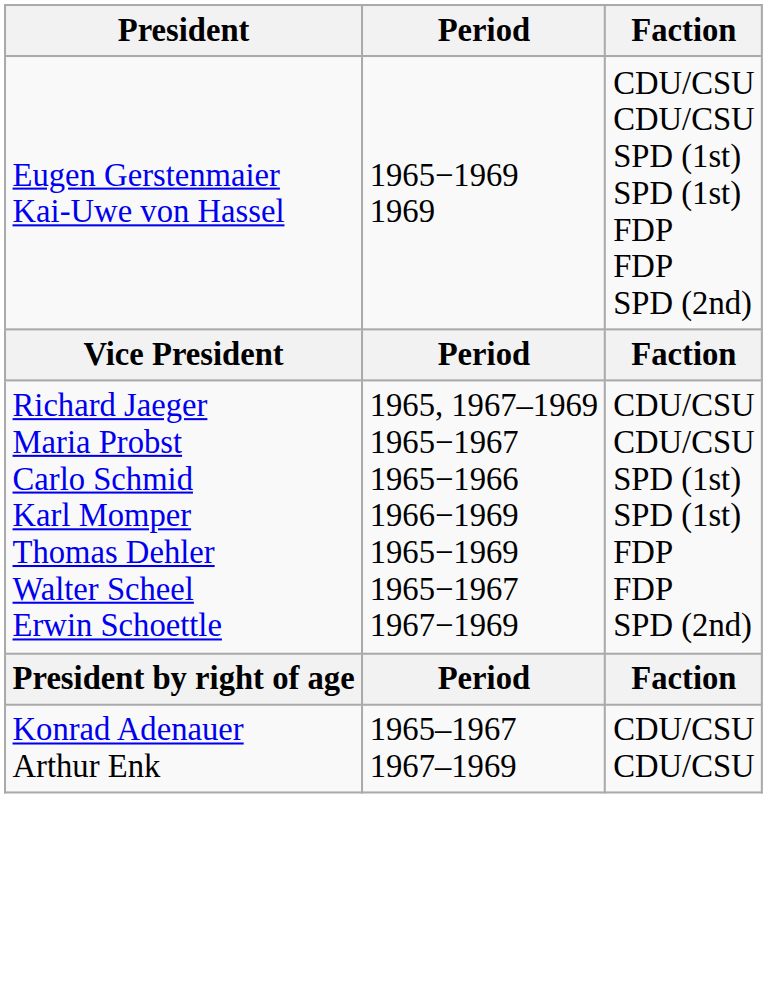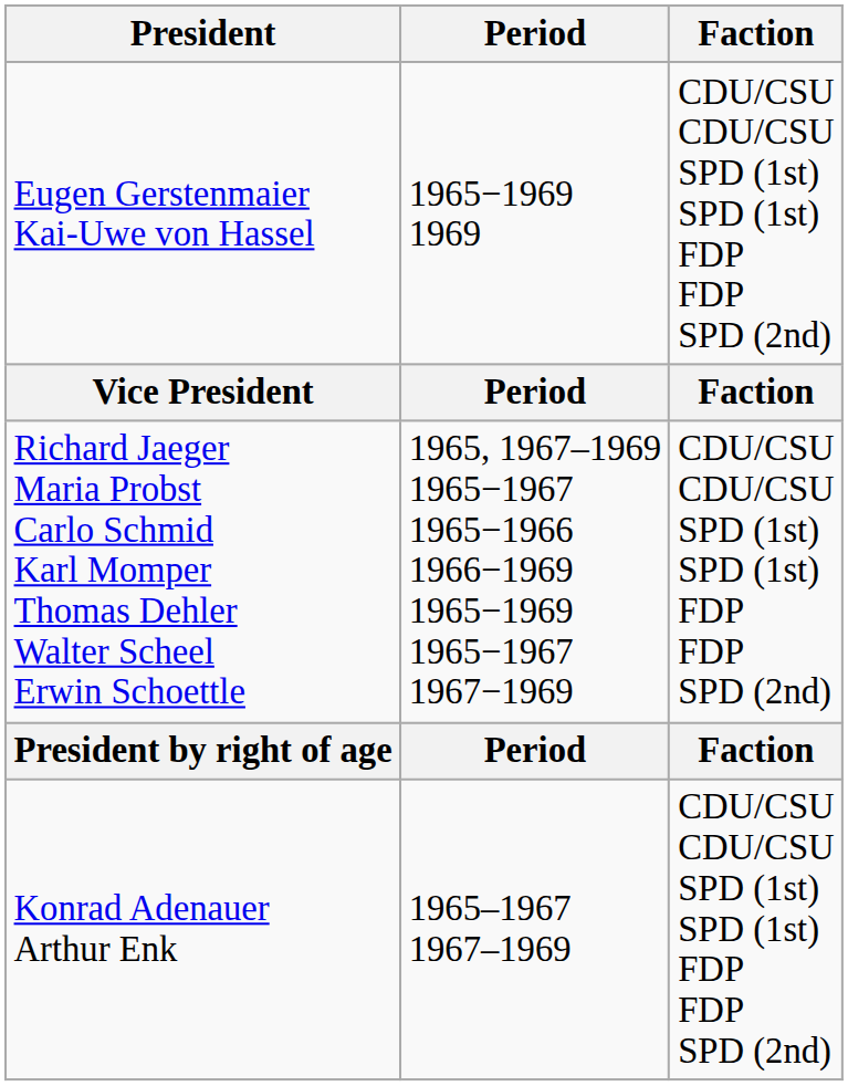Konrad Adenauer Arthur Enk | Faction: CDU/CSU CDU/CSU -> CDU/CSU CDU/CSU SPD (1st) SPD (1st) FDP FDP SPD (2nd)
